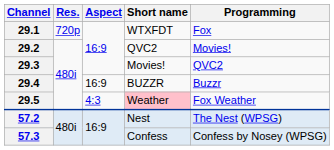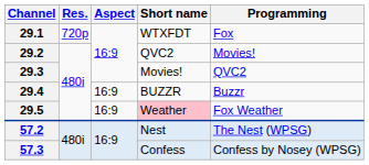29.5 | Aspect: 4:3 -> 16:9
